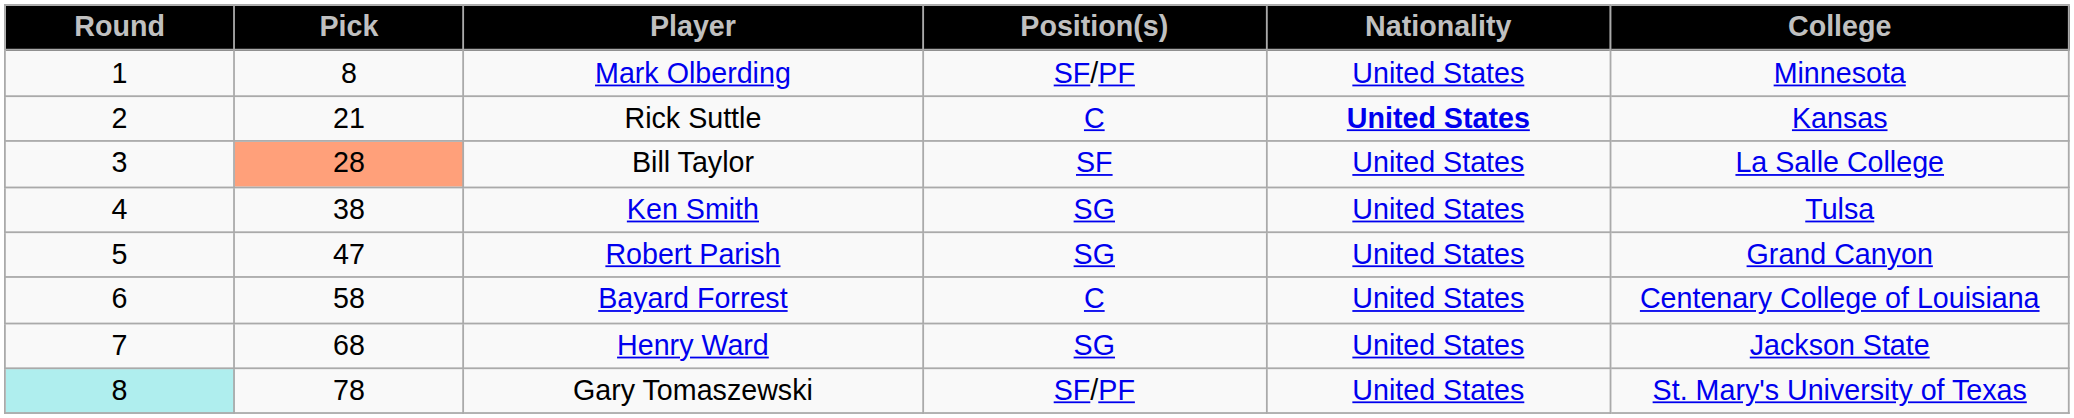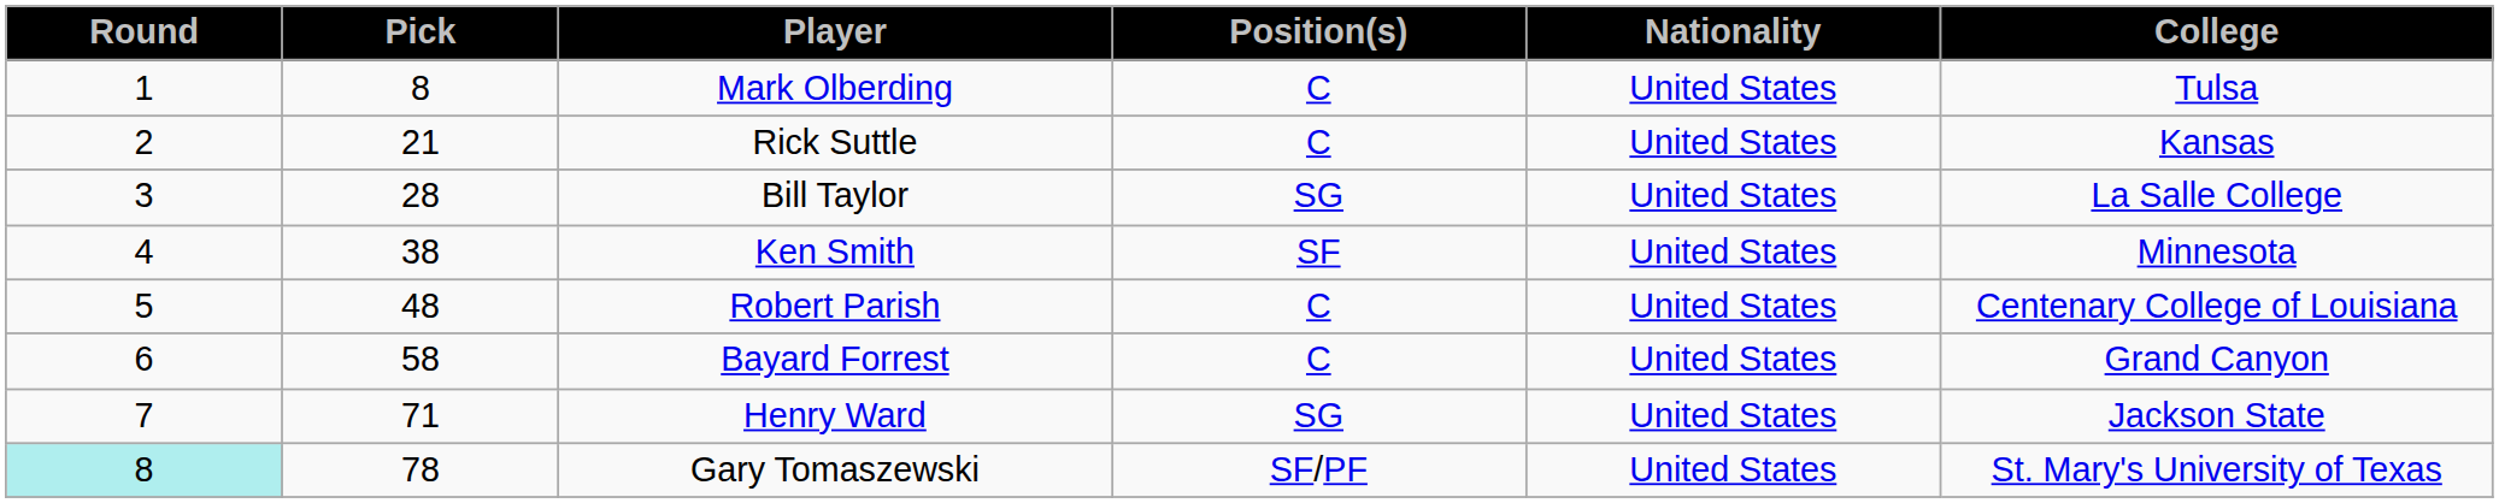Mark Olberding | Position(s): SF/PF -> C
Mark Olberding | College: Minnesota -> Tulsa
Rick Suttle | Nationality: bold -> normal
Bill Taylor | Pick: lightsalmon background -> no background
Bill Taylor | Position(s): SF -> SG
Ken Smith | Position(s): SG -> SF
Ken Smith | College: Tulsa -> Minnesota
Robert Parish | Pick: 47 -> 48
Robert Parish | Position(s): SG -> C
Robert Parish | College: Grand Canyon -> Centenary College of Louisiana
Bayard Forrest | College: Centenary College of Louisiana -> Grand Canyon
Henry Ward | Pick: 68 -> 71
